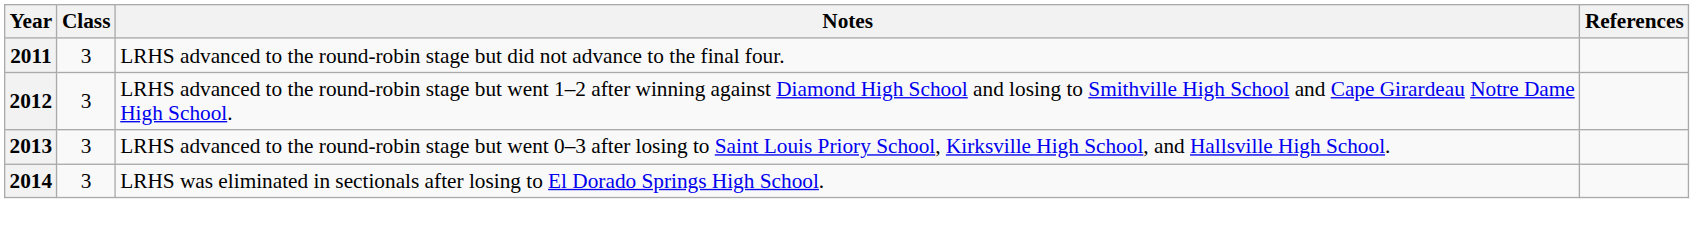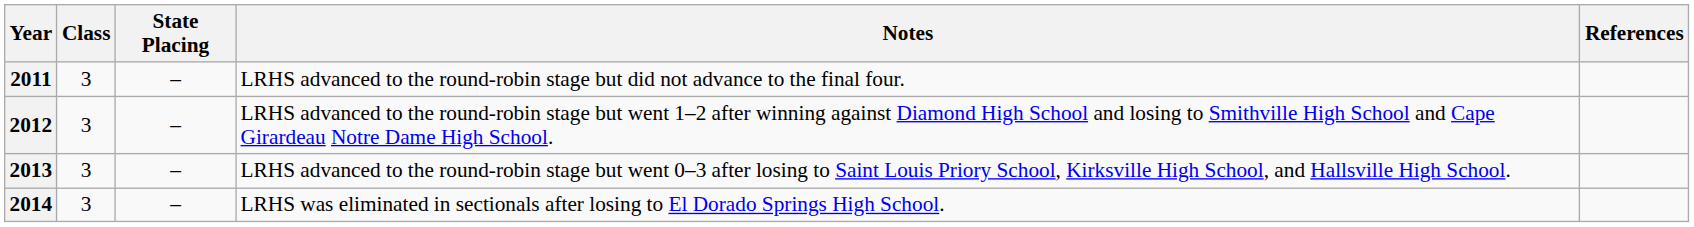+ column: State Placing | – | – | – | –
